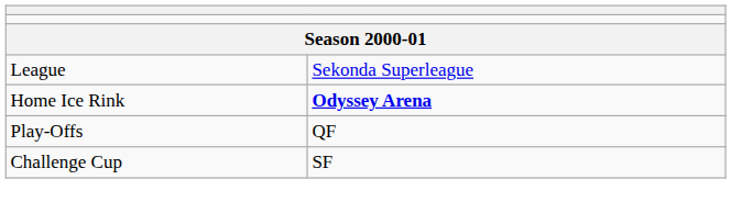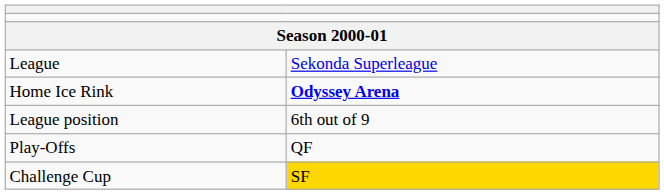+ row: League position | 6th out of 9
Challenge Cup | column 2: no background -> gold background
